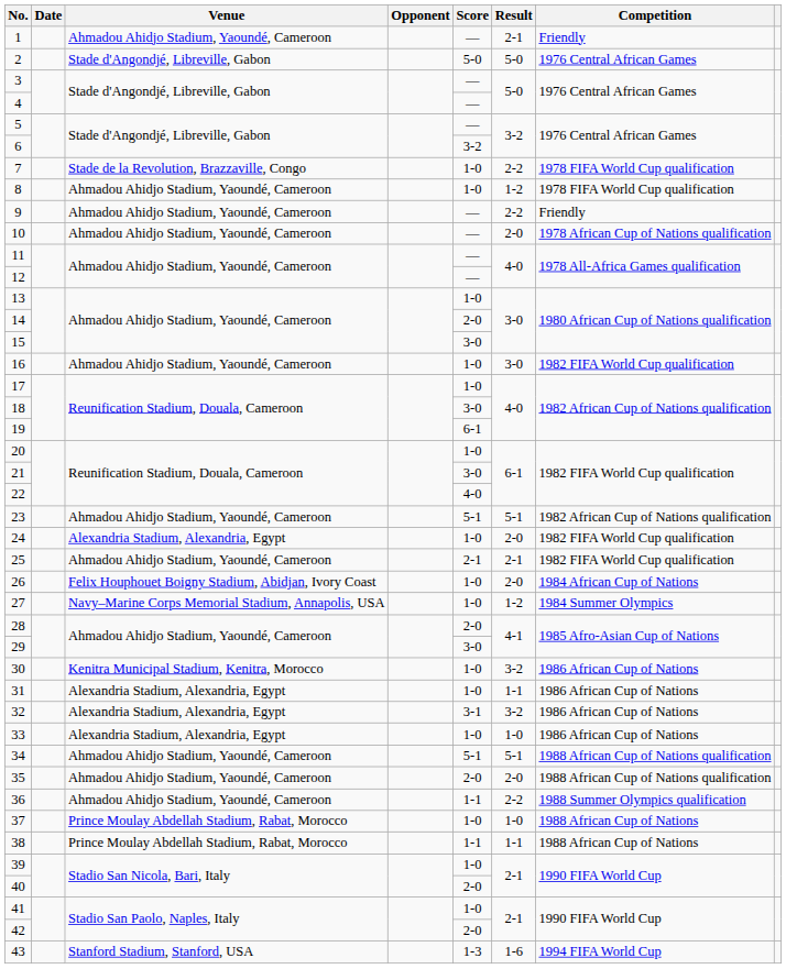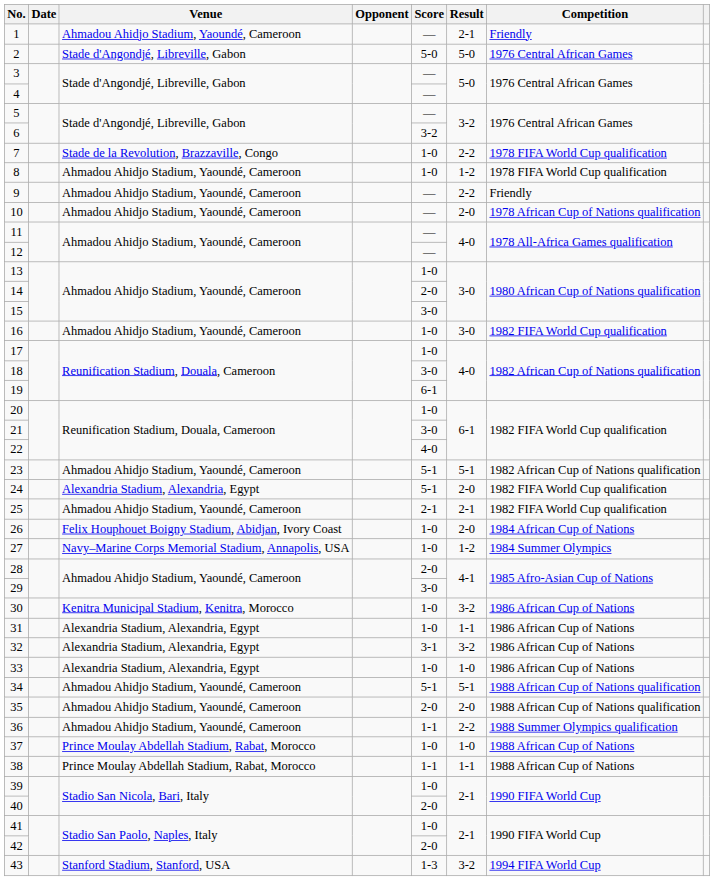24 | Score: 1-0 -> 5-1
43 | Result: 1-6 -> 3-2
